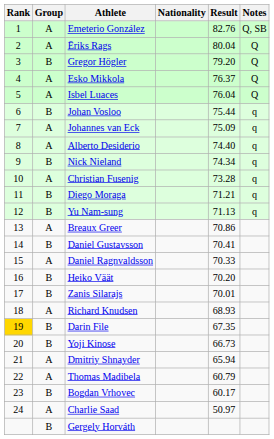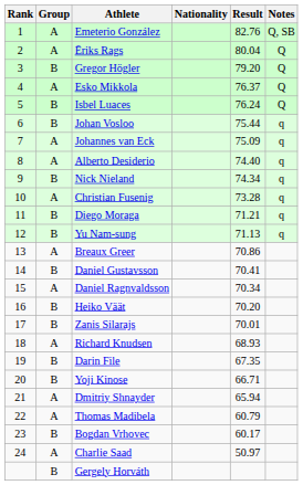Isbel Luaces | Group: A -> B
Isbel Luaces | Result: 76.04 -> 76.24
Daniel Ragnvaldsson | Result: 70.33 -> 70.34
Darin File | Rank: gold background -> no background
Yoji Kinose | Result: 66.73 -> 66.71
